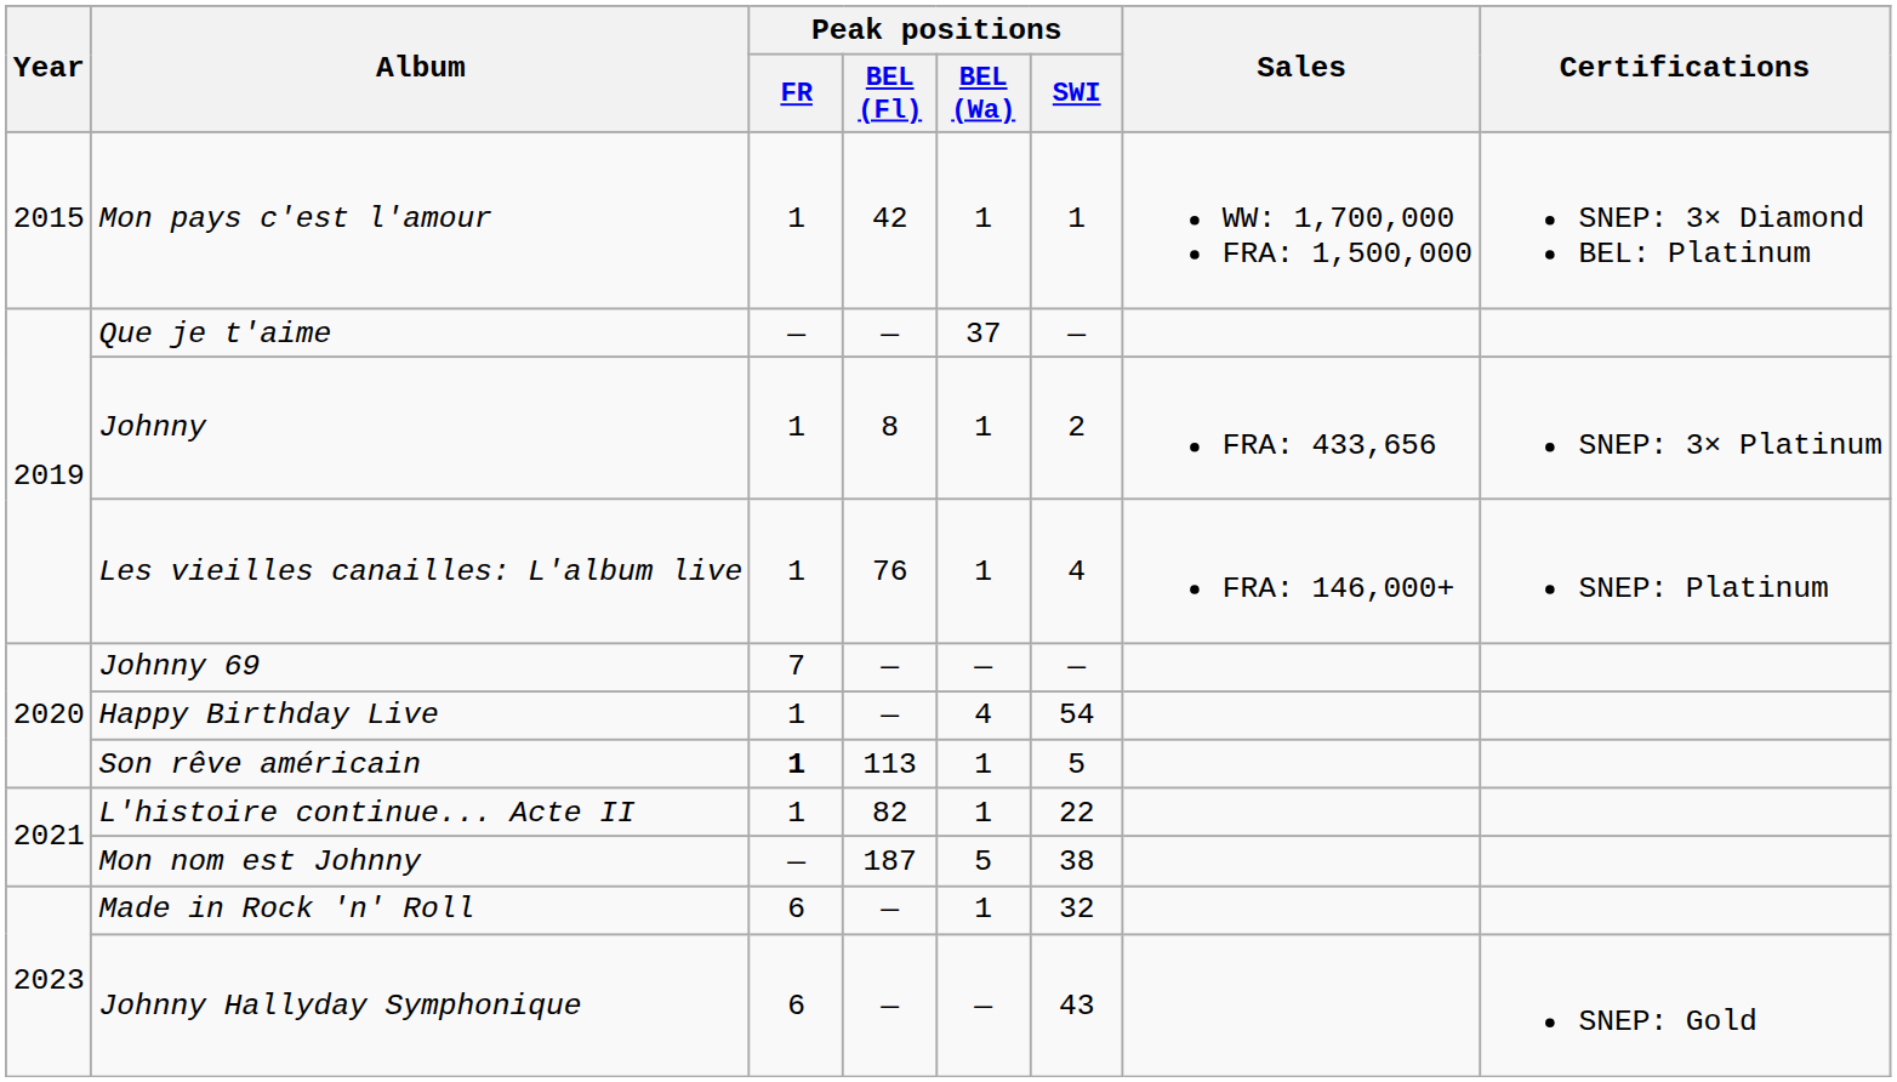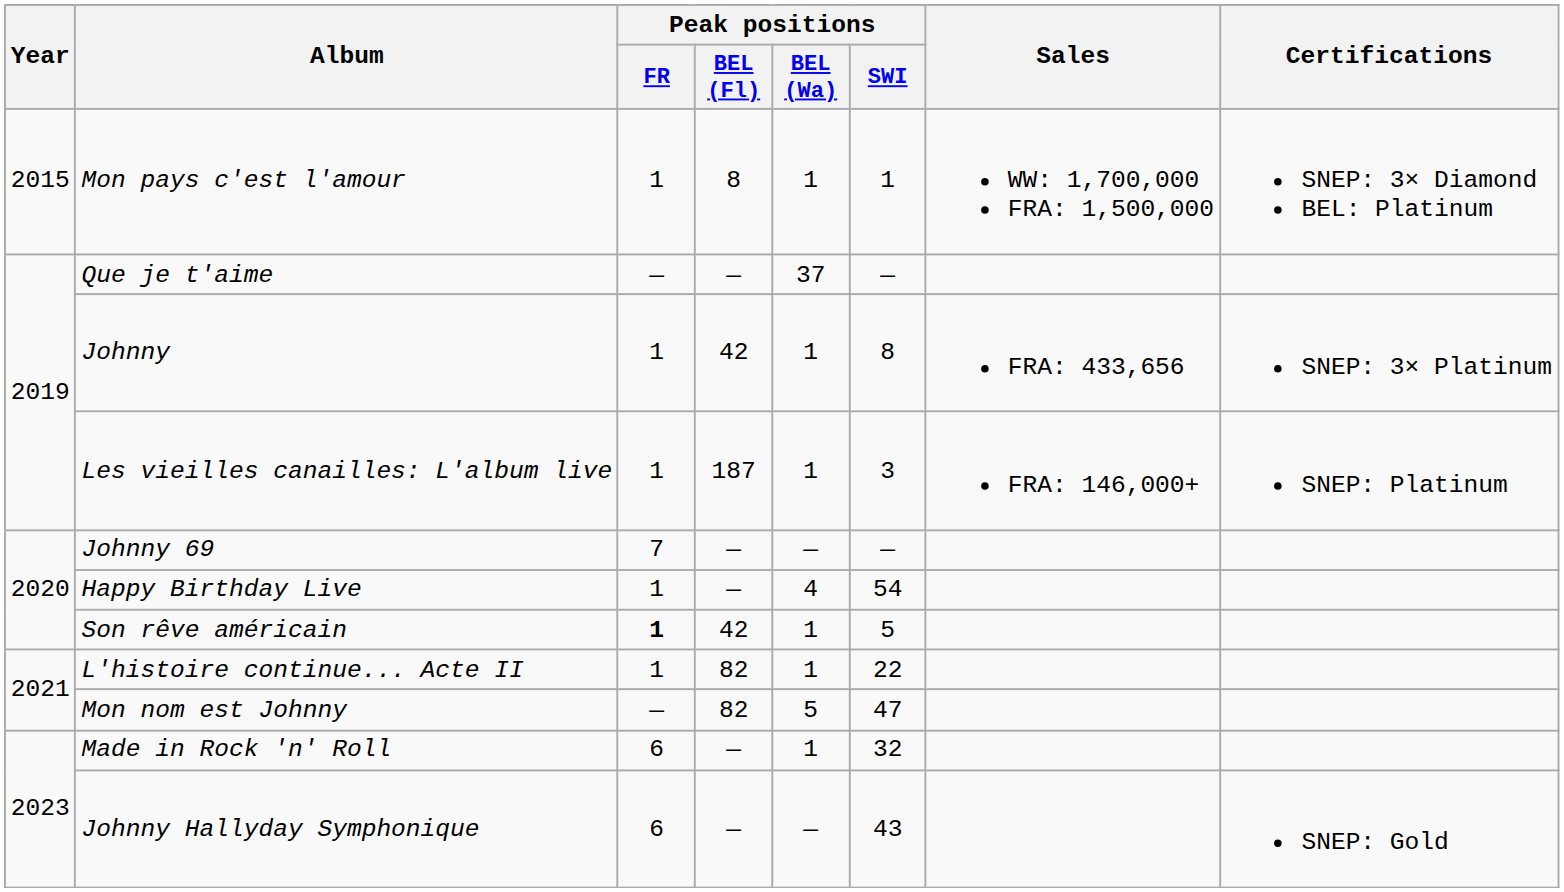Mon pays c'est l'amour | Peak positions / BEL (Fl): 42 -> 8
Johnny | Peak positions / BEL (Fl): 8 -> 42
Johnny | Peak positions / SWI: 2 -> 8
Les vieilles canailles: L'album live | Peak positions / BEL (Fl): 76 -> 187
Les vieilles canailles: L'album live | Peak positions / SWI: 4 -> 3
Son rêve américain | Peak positions / BEL (Fl): 113 -> 42
Mon nom est Johnny | Peak positions / BEL (Fl): 187 -> 82
Mon nom est Johnny | Peak positions / SWI: 38 -> 47
